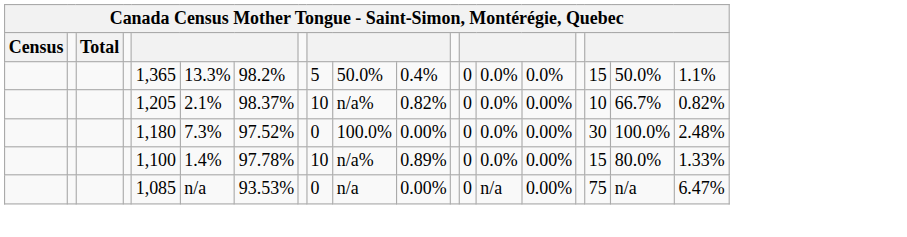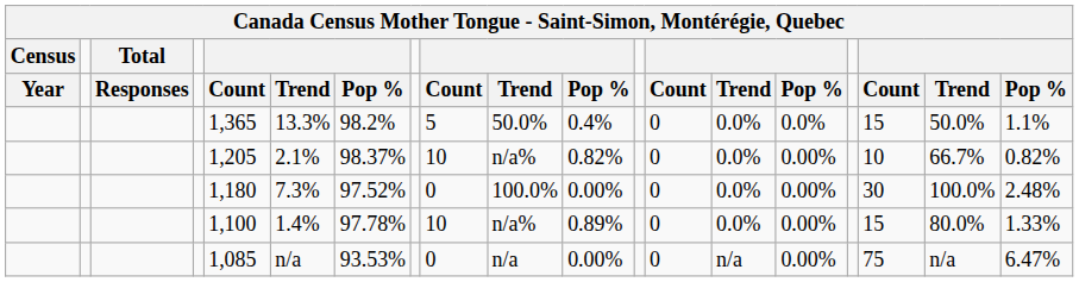+ row: Year | Responses | Count | Trend | Pop % | Count | Trend | Pop % | Count | Trend | Pop % | Count | Trend | Pop %
